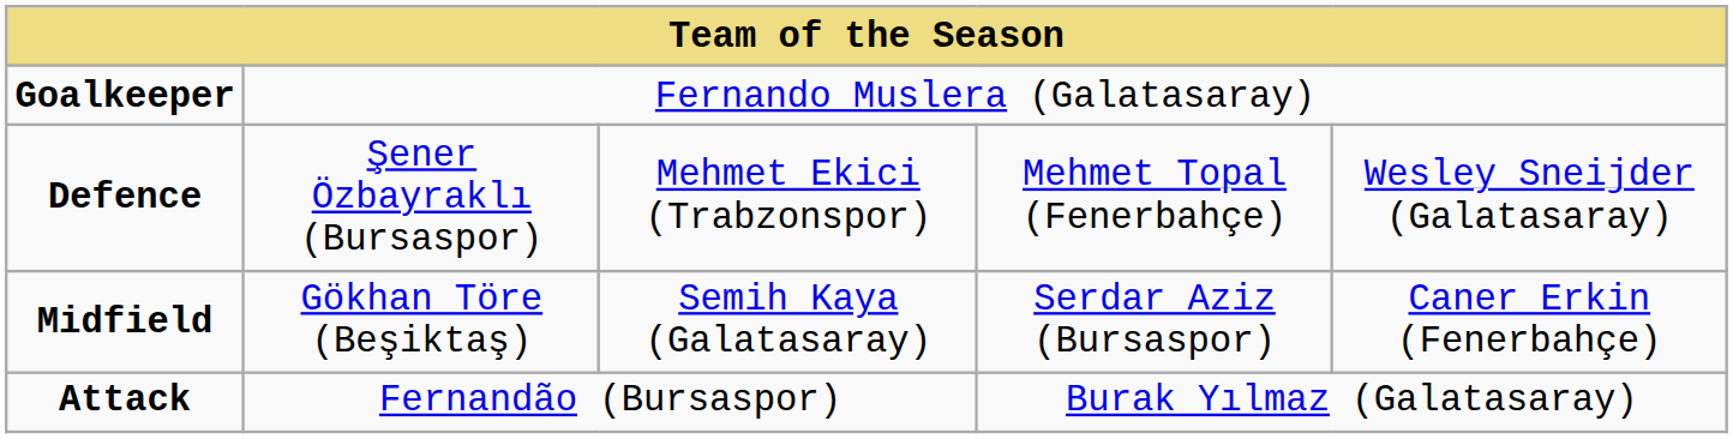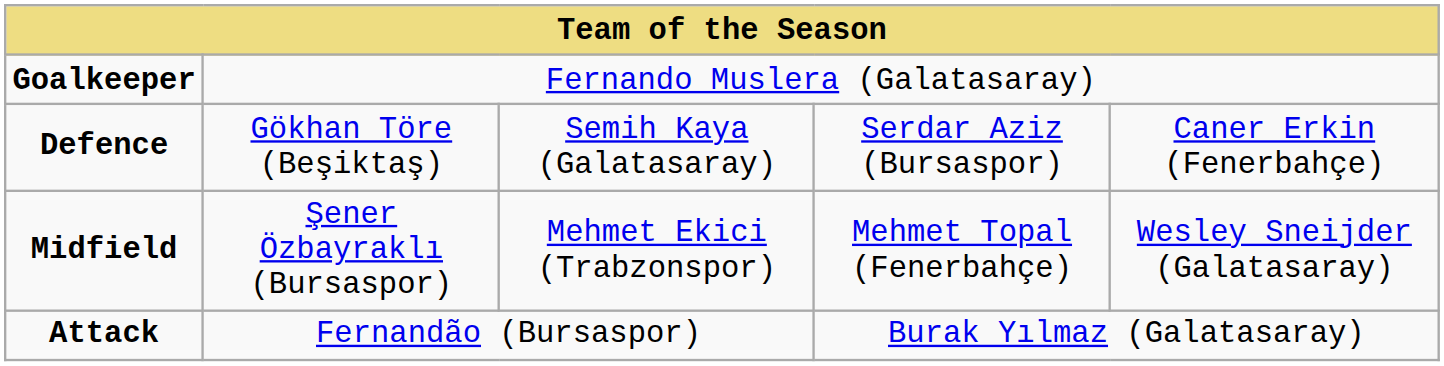Defence | column 2: Şener Özbayraklı (Bursaspor) -> Gökhan Töre (Beşiktaş)
Defence | column 3: Mehmet Ekici (Trabzonspor) -> Semih Kaya (Galatasaray)
Defence | column 4: Mehmet Topal (Fenerbahçe) -> Serdar Aziz (Bursaspor)
Defence | column 5: Wesley Sneijder (Galatasaray) -> Caner Erkin (Fenerbahçe)
Midfield | column 2: Gökhan Töre (Beşiktaş) -> Şener Özbayraklı (Bursaspor)
Midfield | column 3: Semih Kaya (Galatasaray) -> Mehmet Ekici (Trabzonspor)
Midfield | column 4: Serdar Aziz (Bursaspor) -> Mehmet Topal (Fenerbahçe)
Midfield | column 5: Caner Erkin (Fenerbahçe) -> Wesley Sneijder (Galatasaray)
